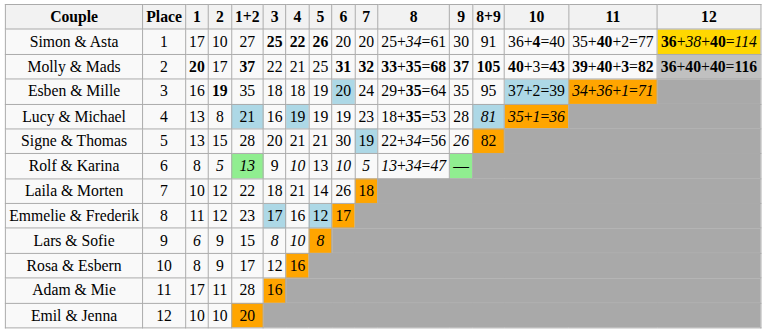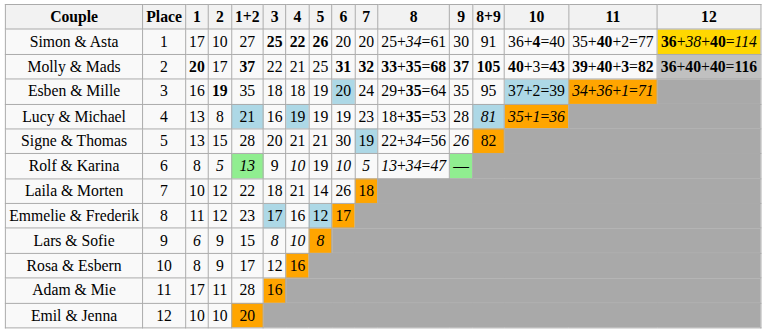Rolf & Karina | 5: 13 -> 19
